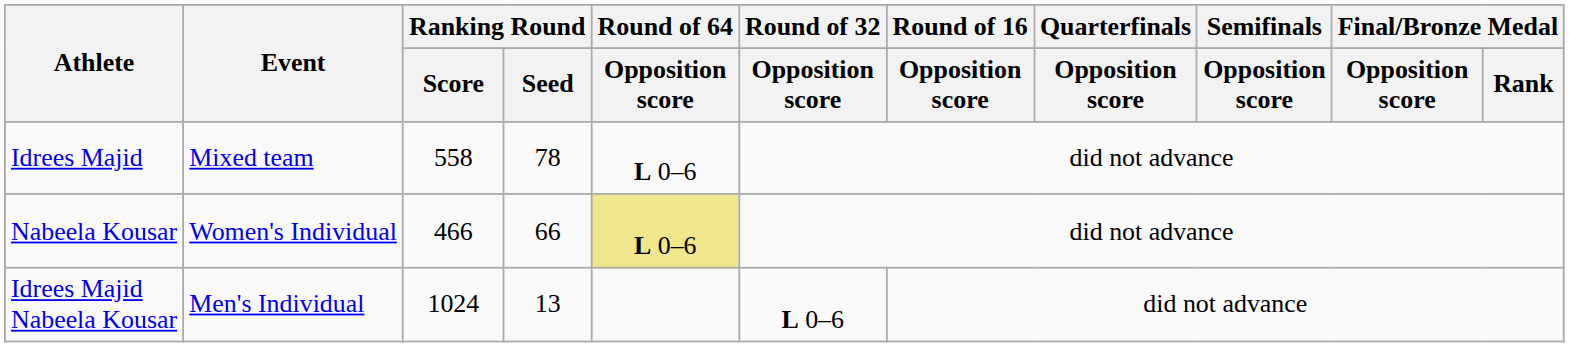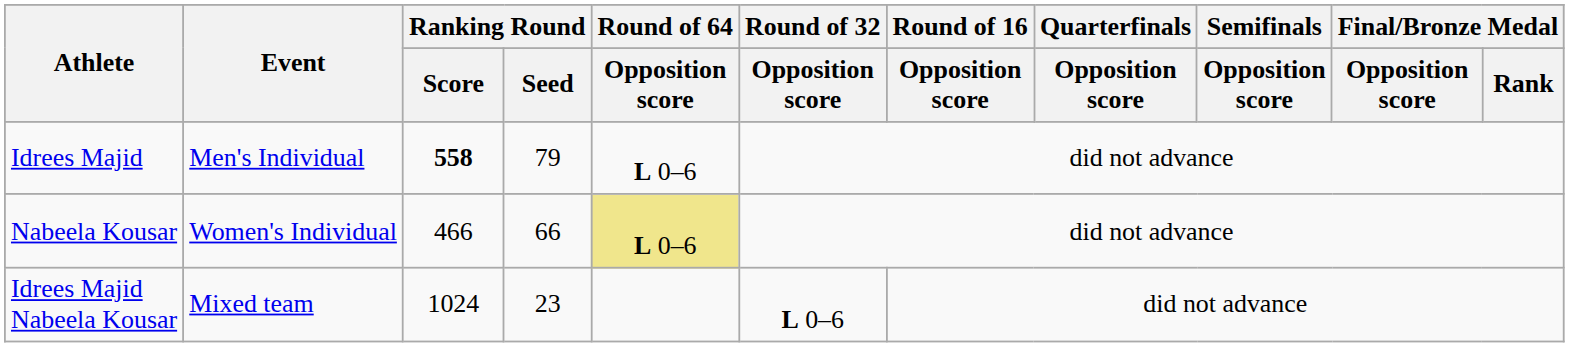Idrees Majid | Event: Mixed team -> Men's Individual
Idrees Majid | Ranking Round / Score: normal -> bold
Idrees Majid | Ranking Round / Seed: 78 -> 79
Idrees Majid Nabeela Kousar | Event: Men's Individual -> Mixed team
Idrees Majid Nabeela Kousar | Ranking Round / Seed: 13 -> 23
